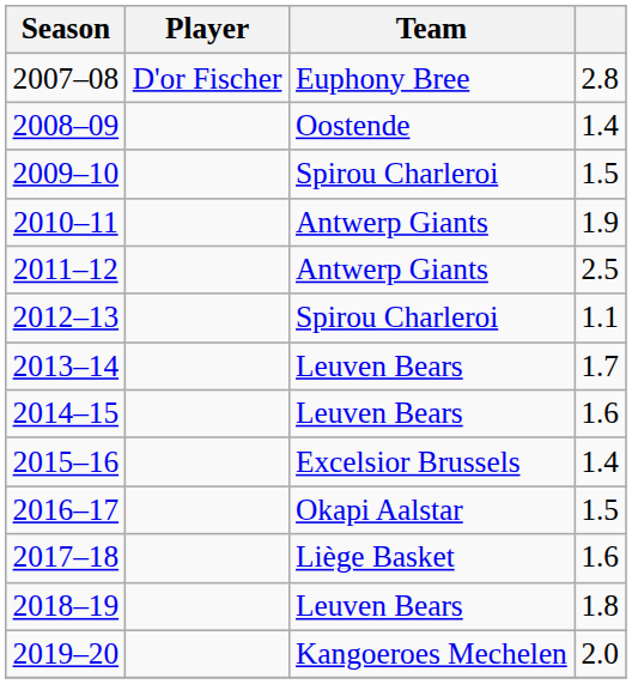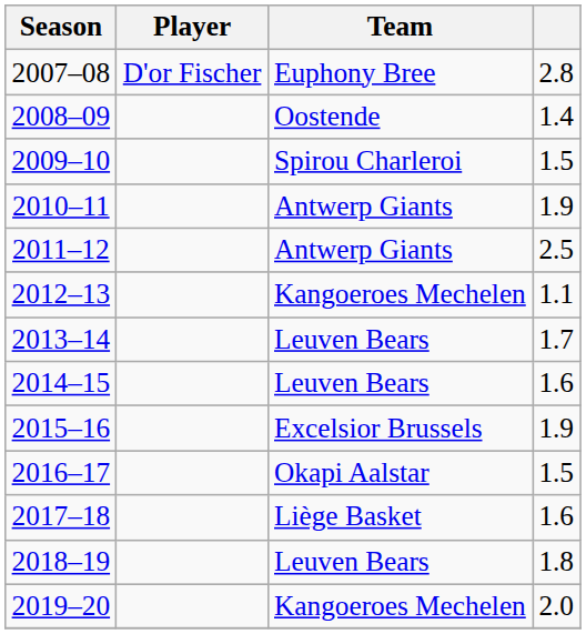2012–13 | Team: Spirou Charleroi -> Kangoeroes Mechelen
2015–16 | column 4: 1.4 -> 1.9
